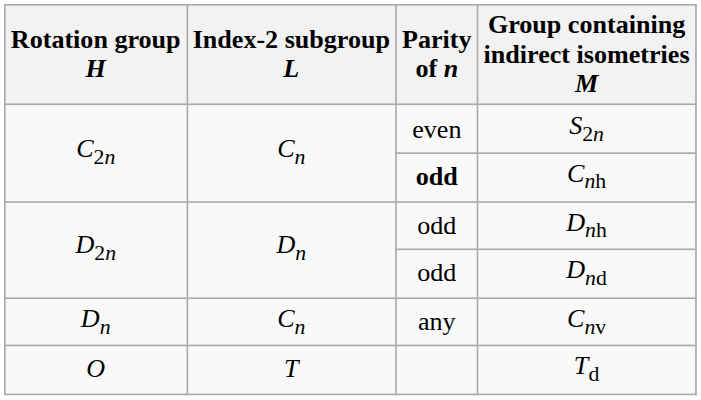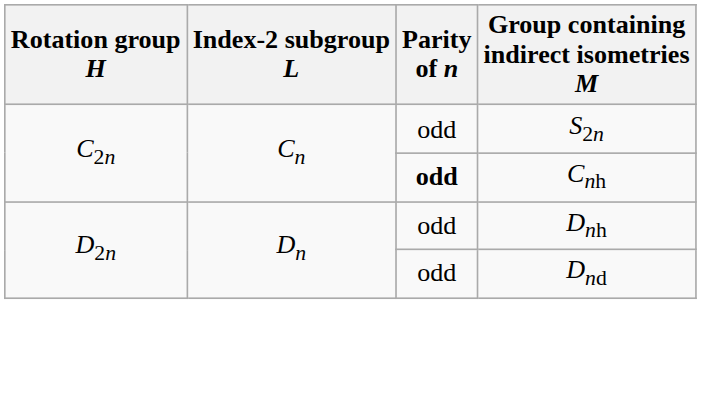S2n | Parity of n: even -> odd
- row: Dn | Cn | any | Cnv
- row: O | T | Td
